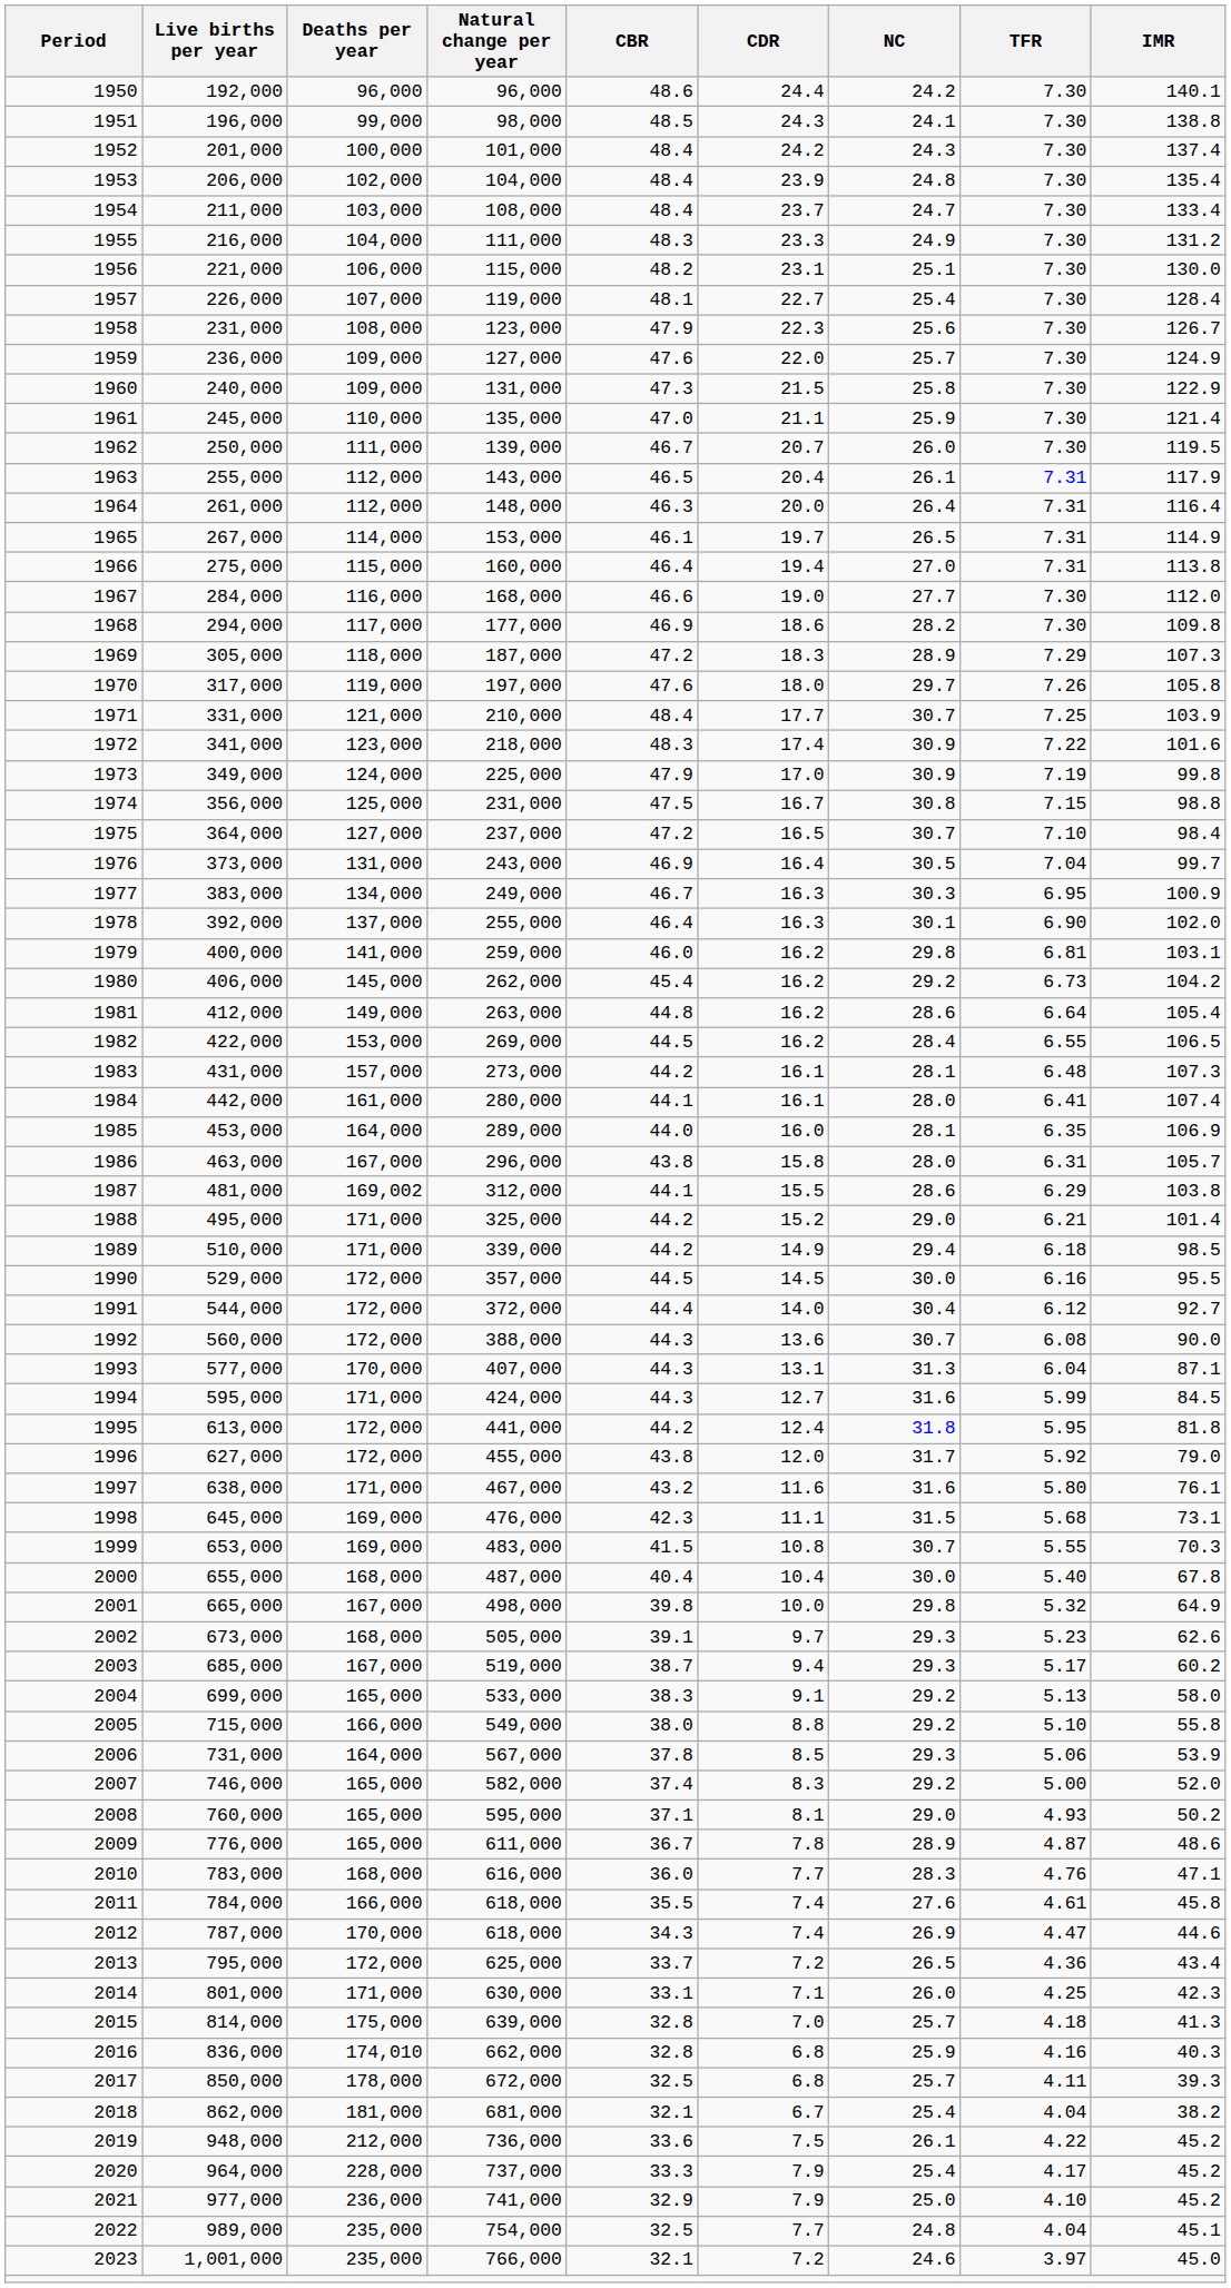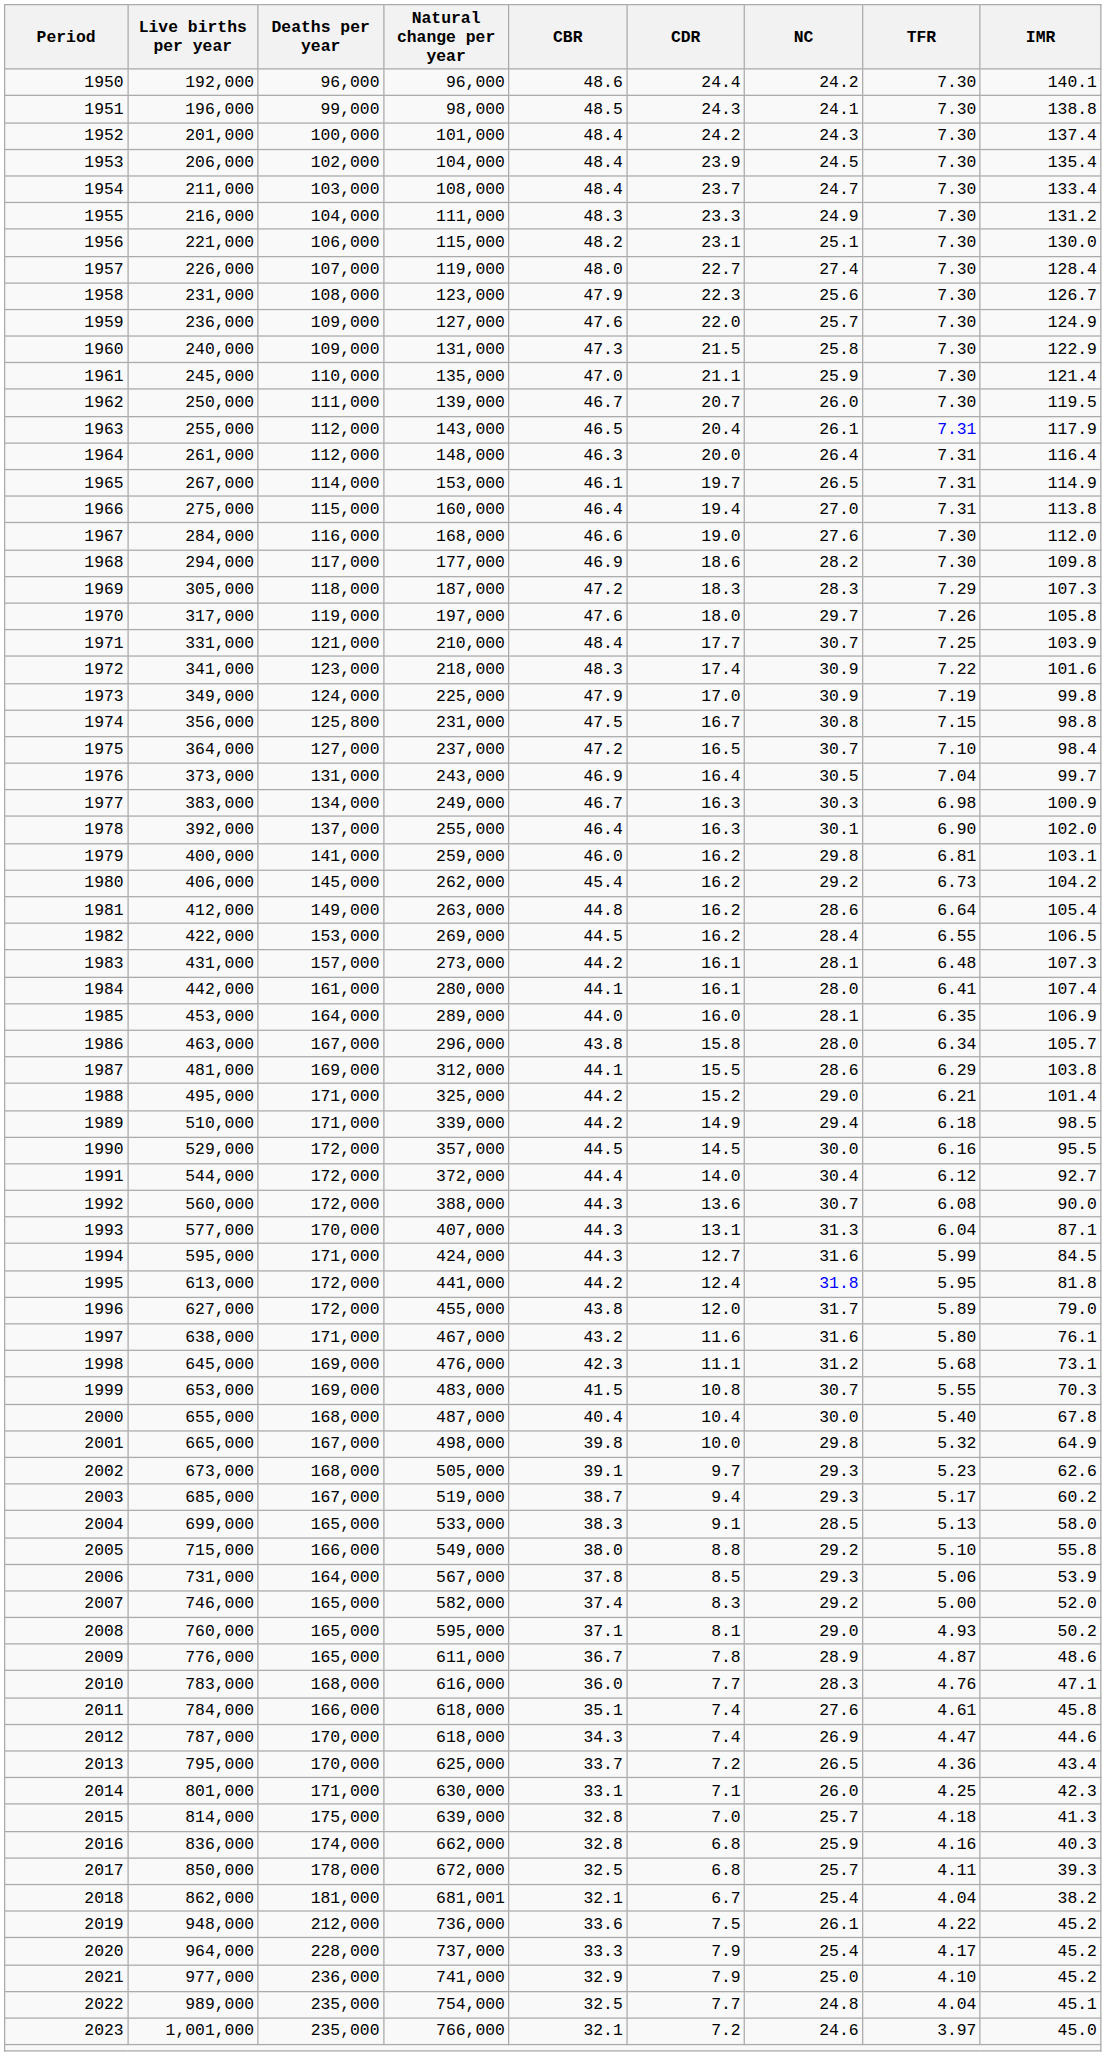1953 | NC: 24.8 -> 24.5
1957 | CBR: 48.1 -> 48.0
1957 | NC: 25.4 -> 27.4
1967 | NC: 27.7 -> 27.6
1969 | NC: 28.9 -> 28.3
1974 | Deaths per year: 125,000 -> 125,800
1977 | TFR: 6.95 -> 6.98
1986 | TFR: 6.31 -> 6.34
1987 | Deaths per year: 169,002 -> 169,000
1996 | TFR: 5.92 -> 5.89
1998 | NC: 31.5 -> 31.2
2004 | NC: 29.2 -> 28.5
2011 | CBR: 35.5 -> 35.1
2013 | Deaths per year: 172,000 -> 170,000
2016 | Deaths per year: 174,010 -> 174,000
2018 | Natural change per year: 681,000 -> 681,001
